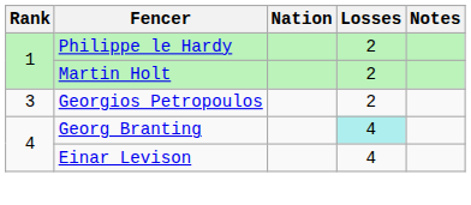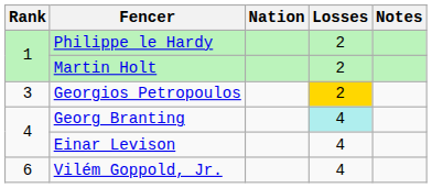Georgios Petropoulos | Losses: no background -> gold background
+ row: 6 | Vilém Goppold, Jr. | 4
